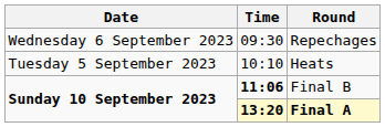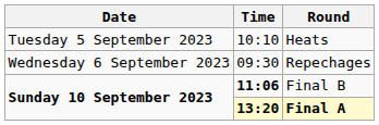rows swapped: Heats <-> Repechages
